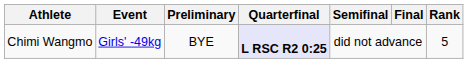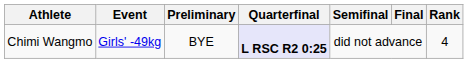Chimi Wangmo | Rank: 5 -> 4
